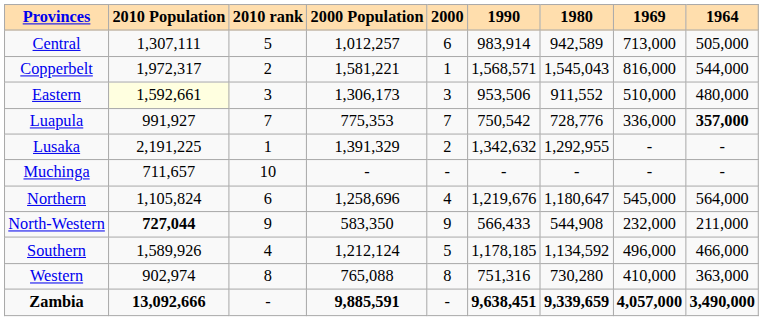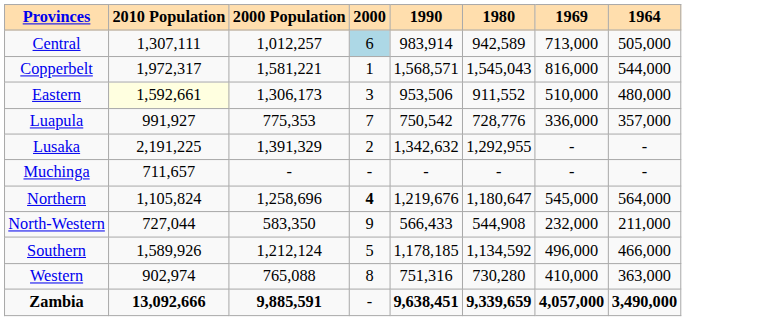- column: 2010 rank | 5 | 2 | 3 | 7 | 1 | 10 | 6 | 9 | 4 | 8 | -
Central | 2000: no background -> lightblue background
Luapula | 1964: bold -> normal
Northern | 2000: normal -> bold
North-Western | 2010 Population: bold -> normal
